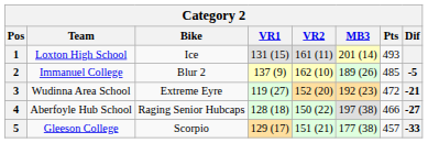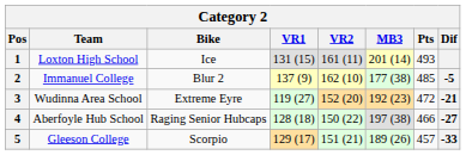2 | MB3: 189 (26) -> 177 (38)
5 | MB3: 177 (38) -> 189 (26)
